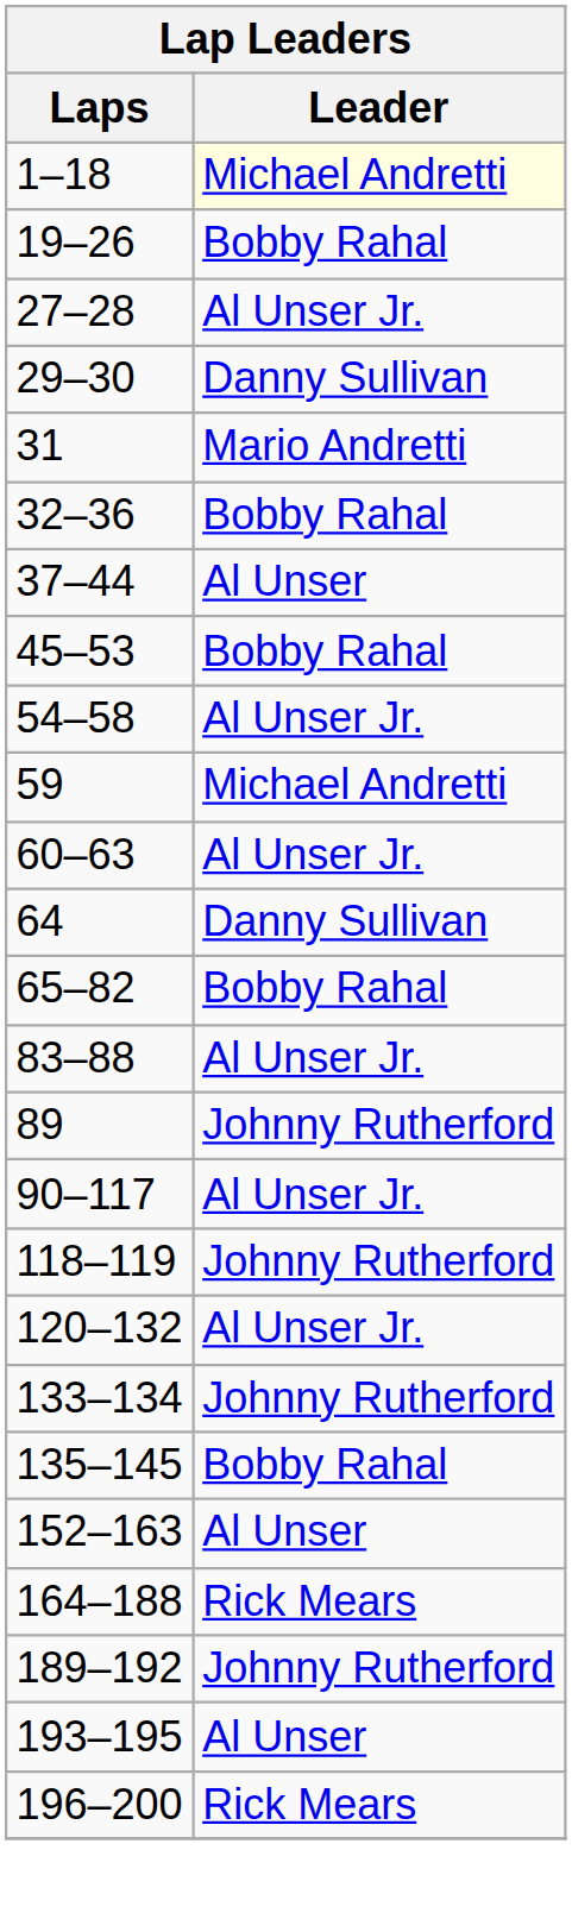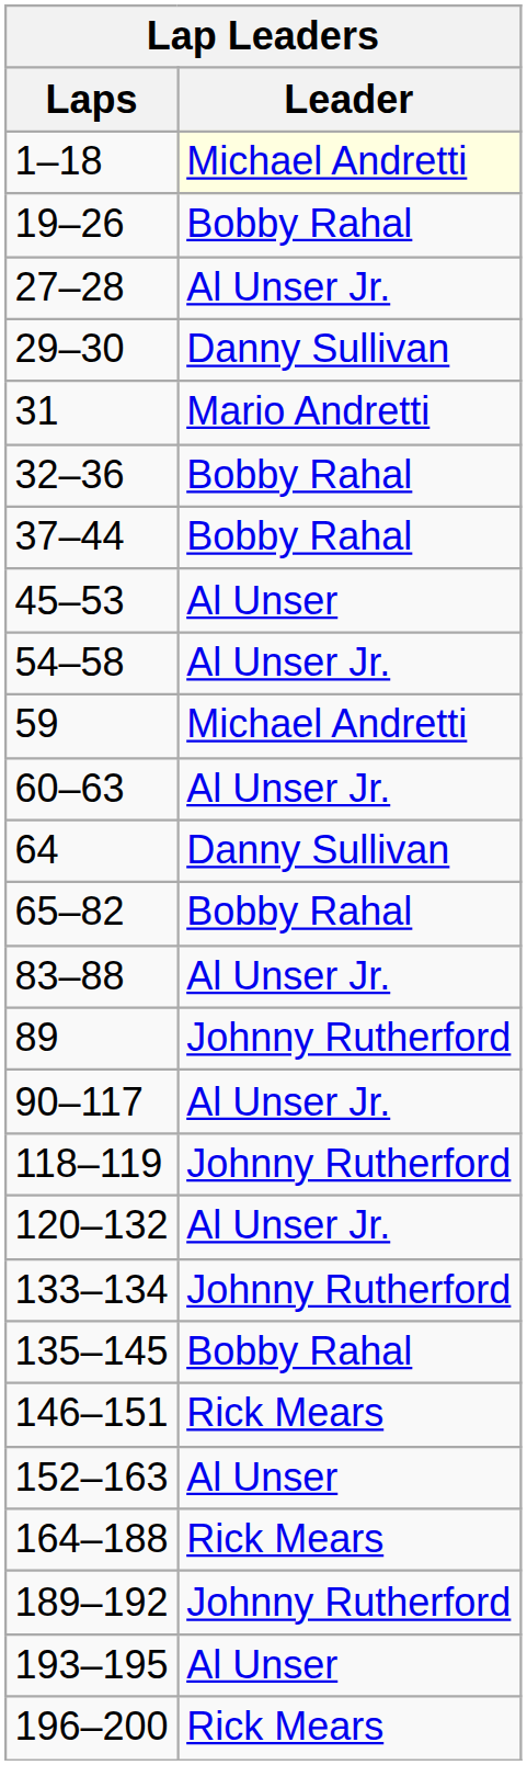37–44 | Leader: Al Unser -> Bobby Rahal
45–53 | Leader: Bobby Rahal -> Al Unser
+ row: 146–151 | Rick Mears
